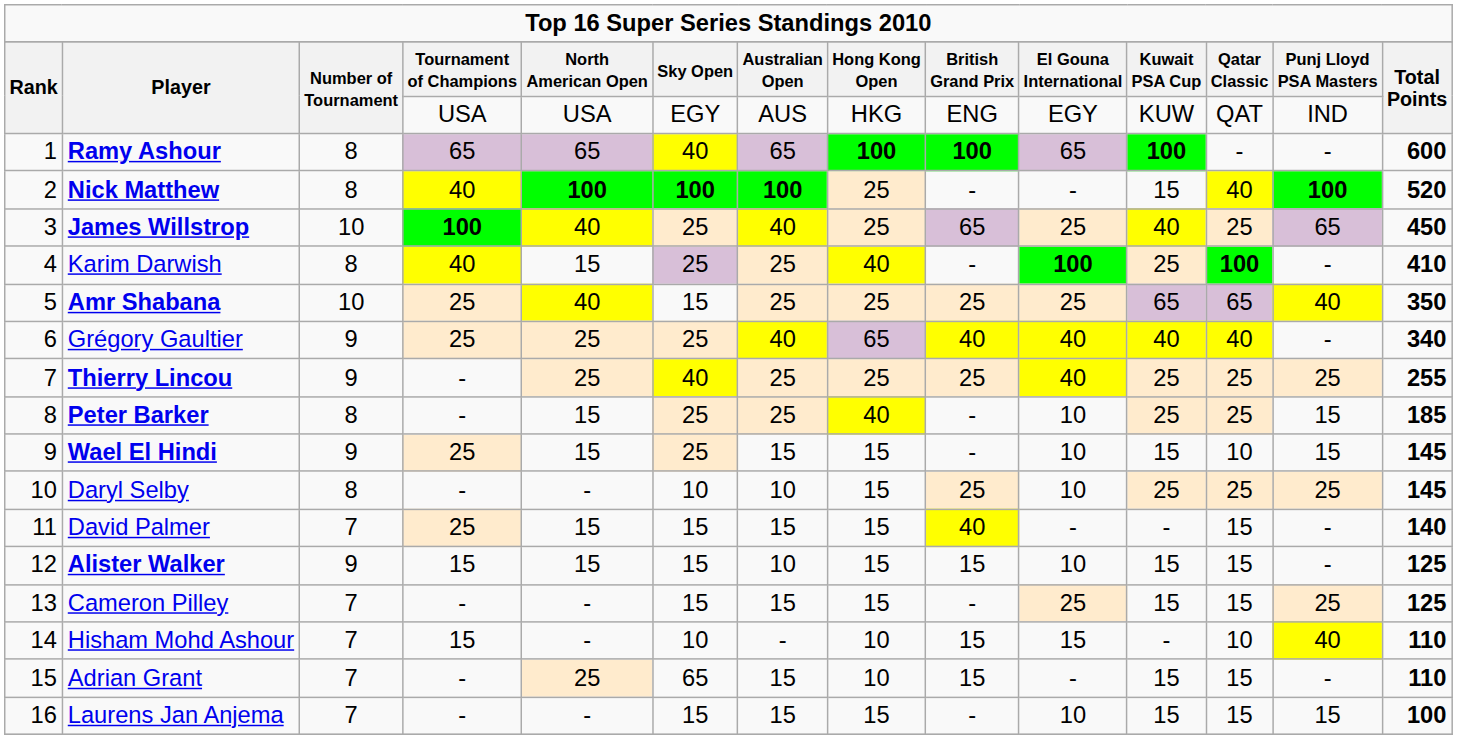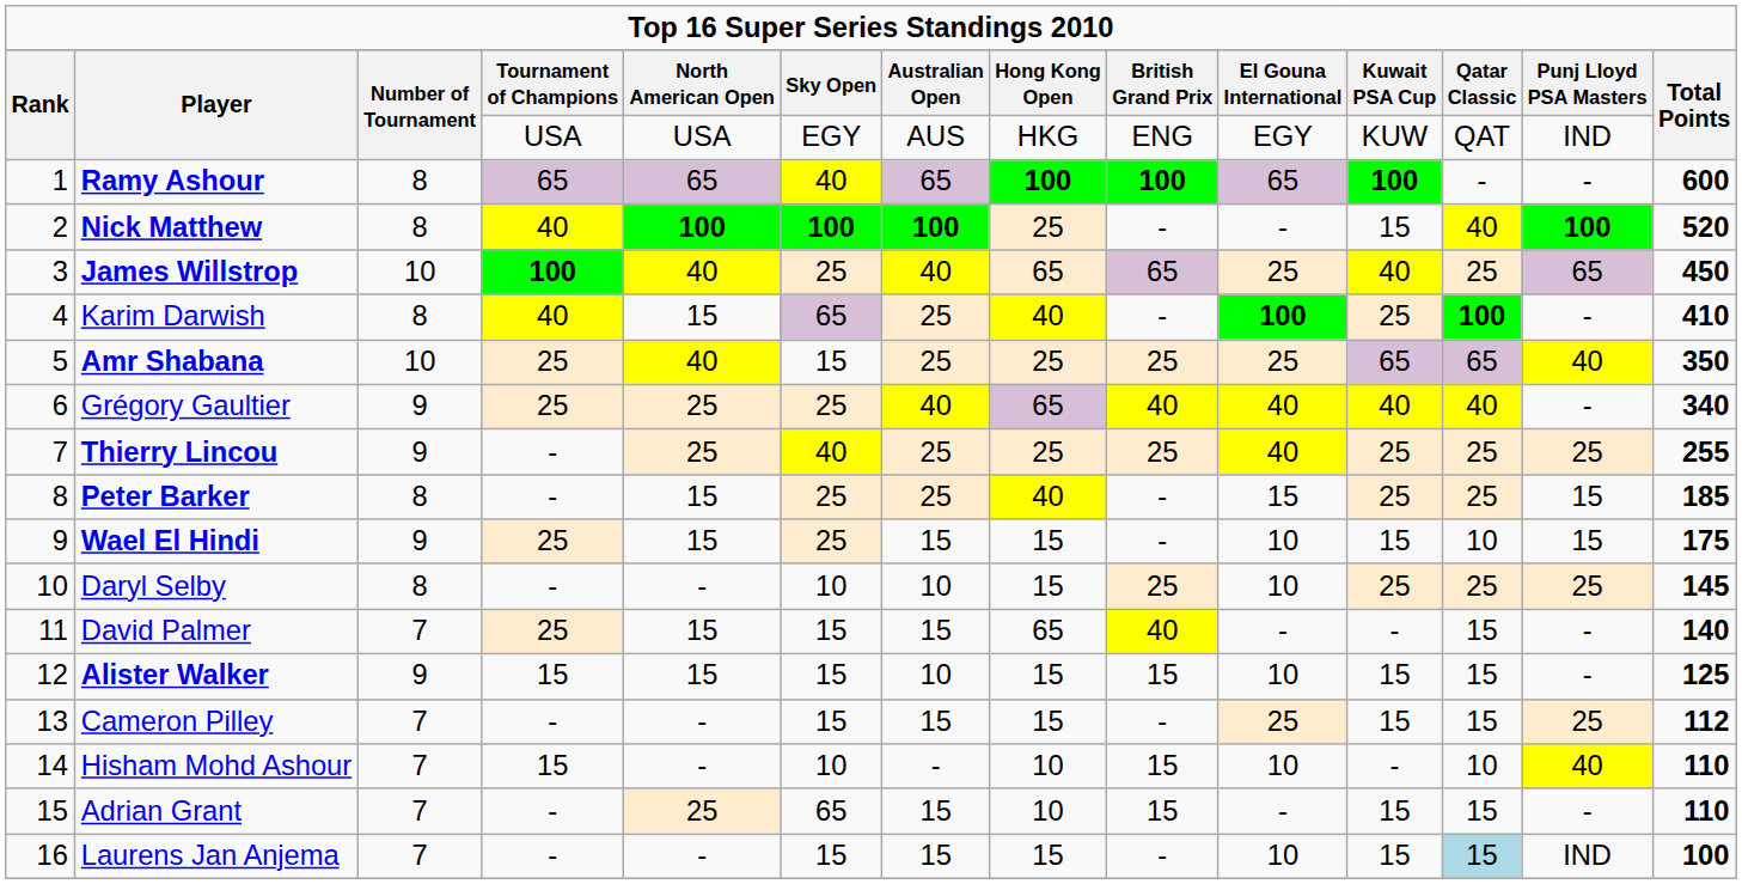James Willstrop | column 8: 25 -> 65
Karim Darwish | column 6: 25 -> 65
Peter Barker | column 10: 10 -> 15
Wael El Hindi | column 14: 145 -> 175
David Palmer | column 8: 15 -> 65
Cameron Pilley | column 14: 125 -> 112
Hisham Mohd Ashour | column 10: 15 -> 10
Laurens Jan Anjema | column 12: no background -> lightblue background
Laurens Jan Anjema | column 13: 15 -> IND
